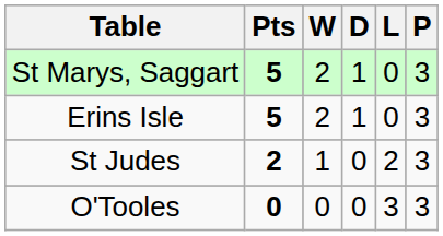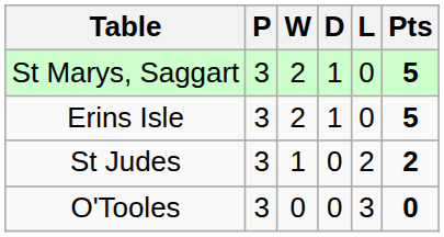columns swapped: P <-> Pts
